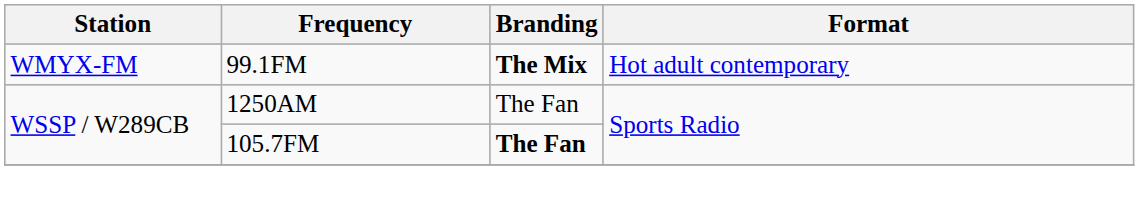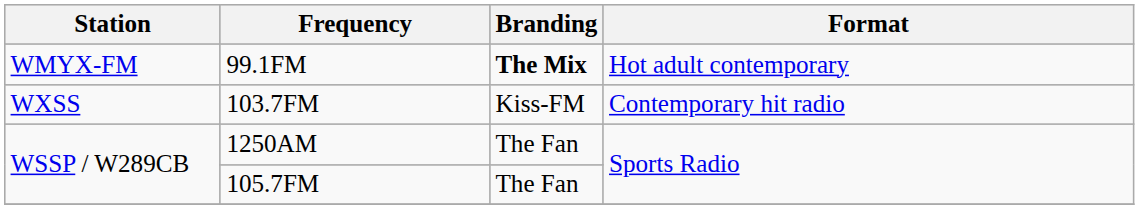+ row: WXSS | 103.7FM | Kiss-FM | Contemporary hit radio
105.7FM | Branding: bold -> normal
